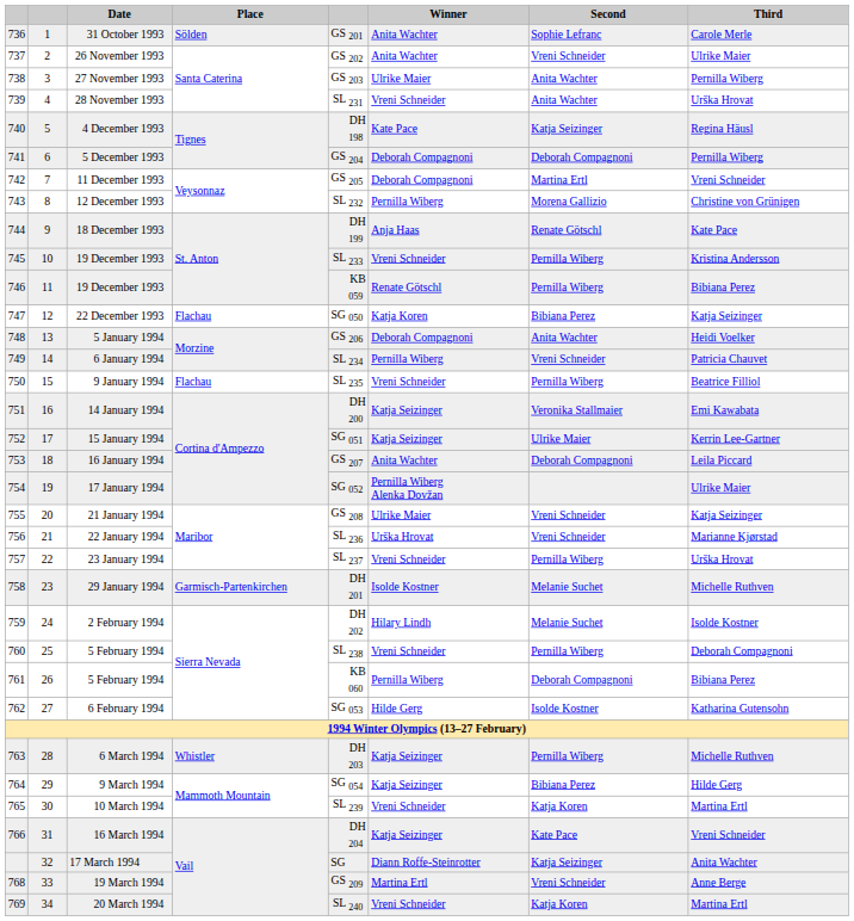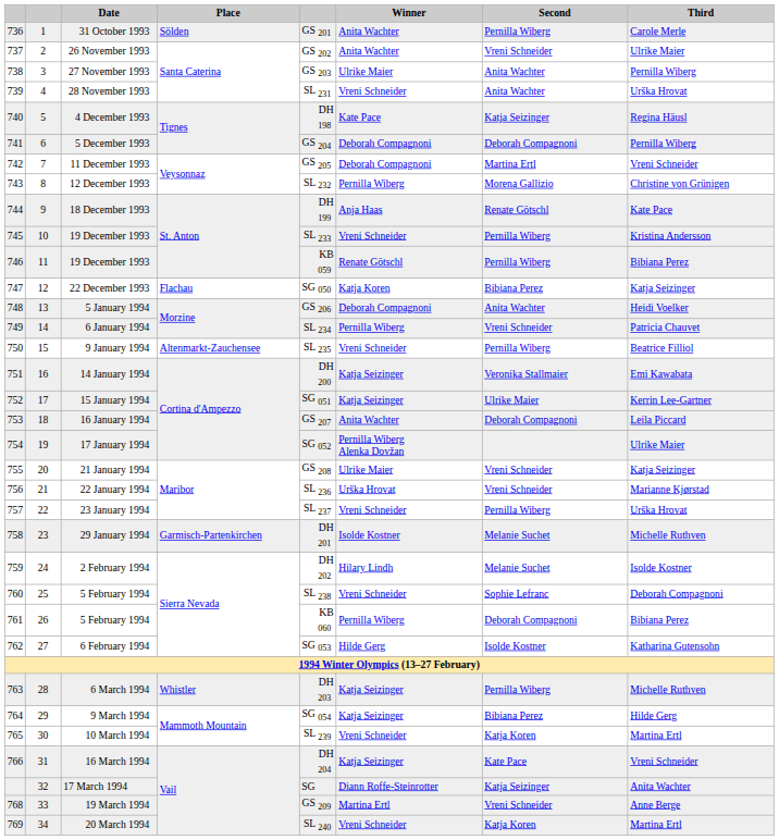31 October 1993 | Second: Sophie Lefranc -> Pernilla Wiberg
9 January 1994 | Place: Flachau -> Altenmarkt-Zauchensee
760 / 5 February 1994 | Second: Pernilla Wiberg -> Sophie Lefranc
